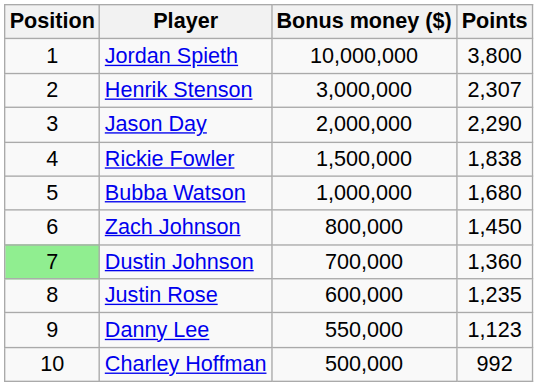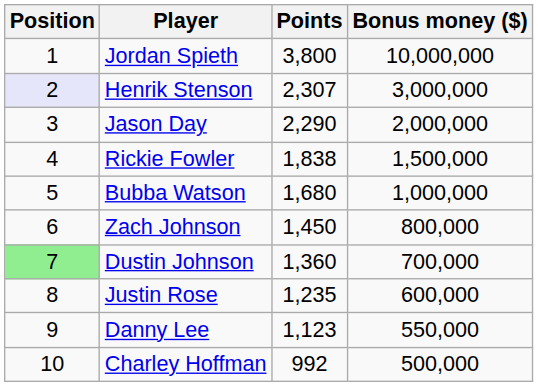columns swapped: Points <-> Bonus money ($)
Henrik Stenson | Position: no background -> lavender background
